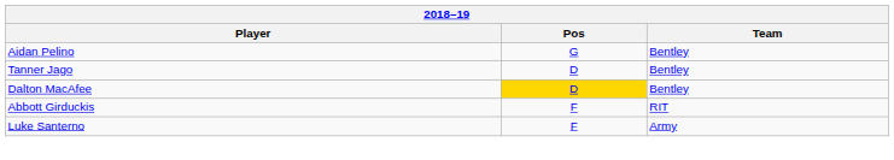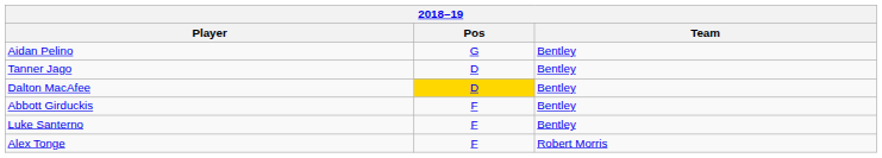Abbott Girduckis | Team: RIT -> Bentley
Luke Santerno | Team: Army -> Bentley
+ row: Alex Tonge | F | Robert Morris
